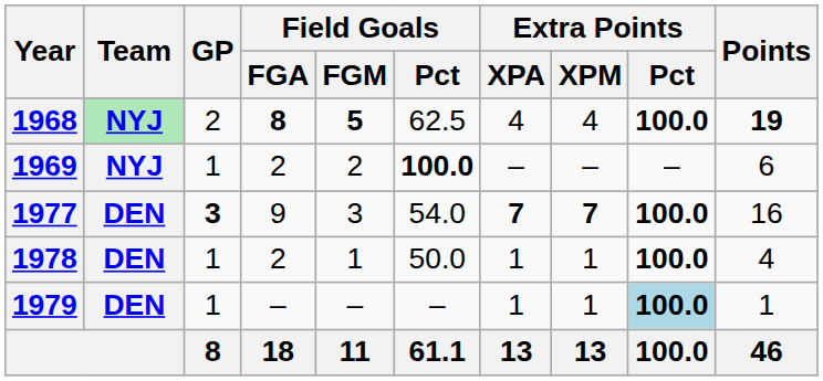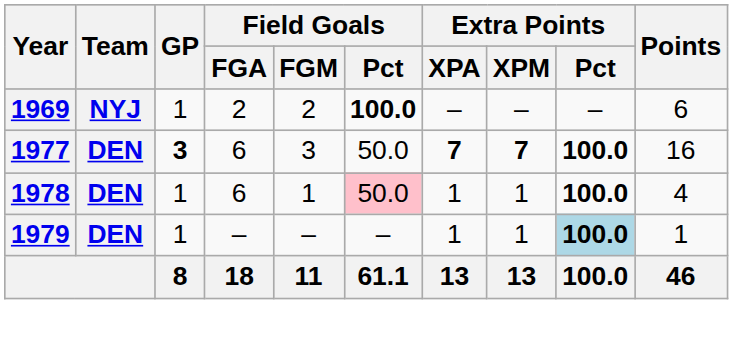- row: 1968 | NYJ | 2 | 8 | 5 | 62.5 | 4 | 4 | 100.0 | 19
1977 | Field Goals / FGA: 9 -> 6
1977 | Field Goals / Pct: 54.0 -> 50.0
1978 | Field Goals / FGA: 2 -> 6
1978 | Field Goals / Pct: no background -> pink background
